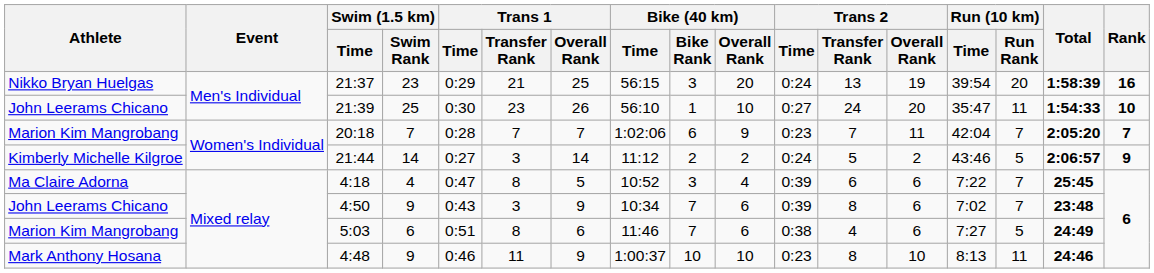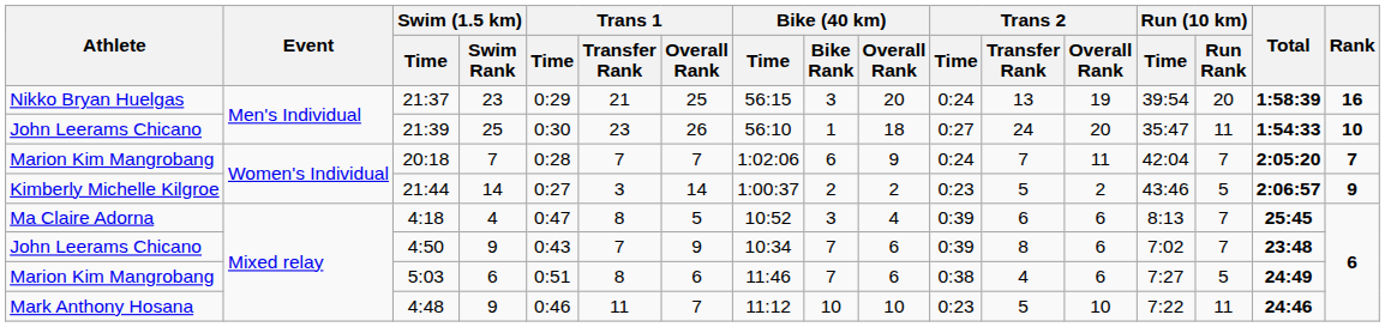21:39 | Bike (40 km) / Overall Rank: 10 -> 18
20:18 | Trans 2 / Time: 0:23 -> 0:24
21:44 | Bike (40 km) / Time: 11:12 -> 1:00:37
21:44 | Trans 2 / Time: 0:24 -> 0:23
4:18 | Run (10 km) / Time: 7:22 -> 8:13
4:50 | Trans 1 / Transfer Rank: 3 -> 7
4:48 | Trans 1 / Overall Rank: 9 -> 7
4:48 | Bike (40 km) / Time: 1:00:37 -> 11:12
4:48 | Trans 2 / Transfer Rank: 8 -> 5
4:48 | Run (10 km) / Time: 8:13 -> 7:22
